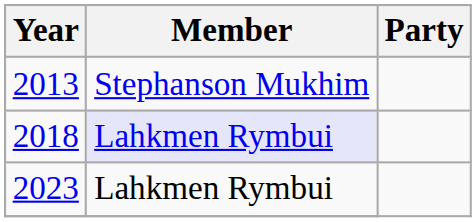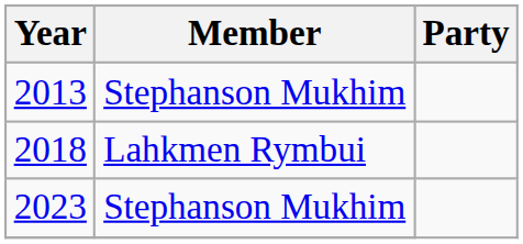2018 | Member: lavender background -> no background
2023 | Member: Lahkmen Rymbui -> Stephanson Mukhim
